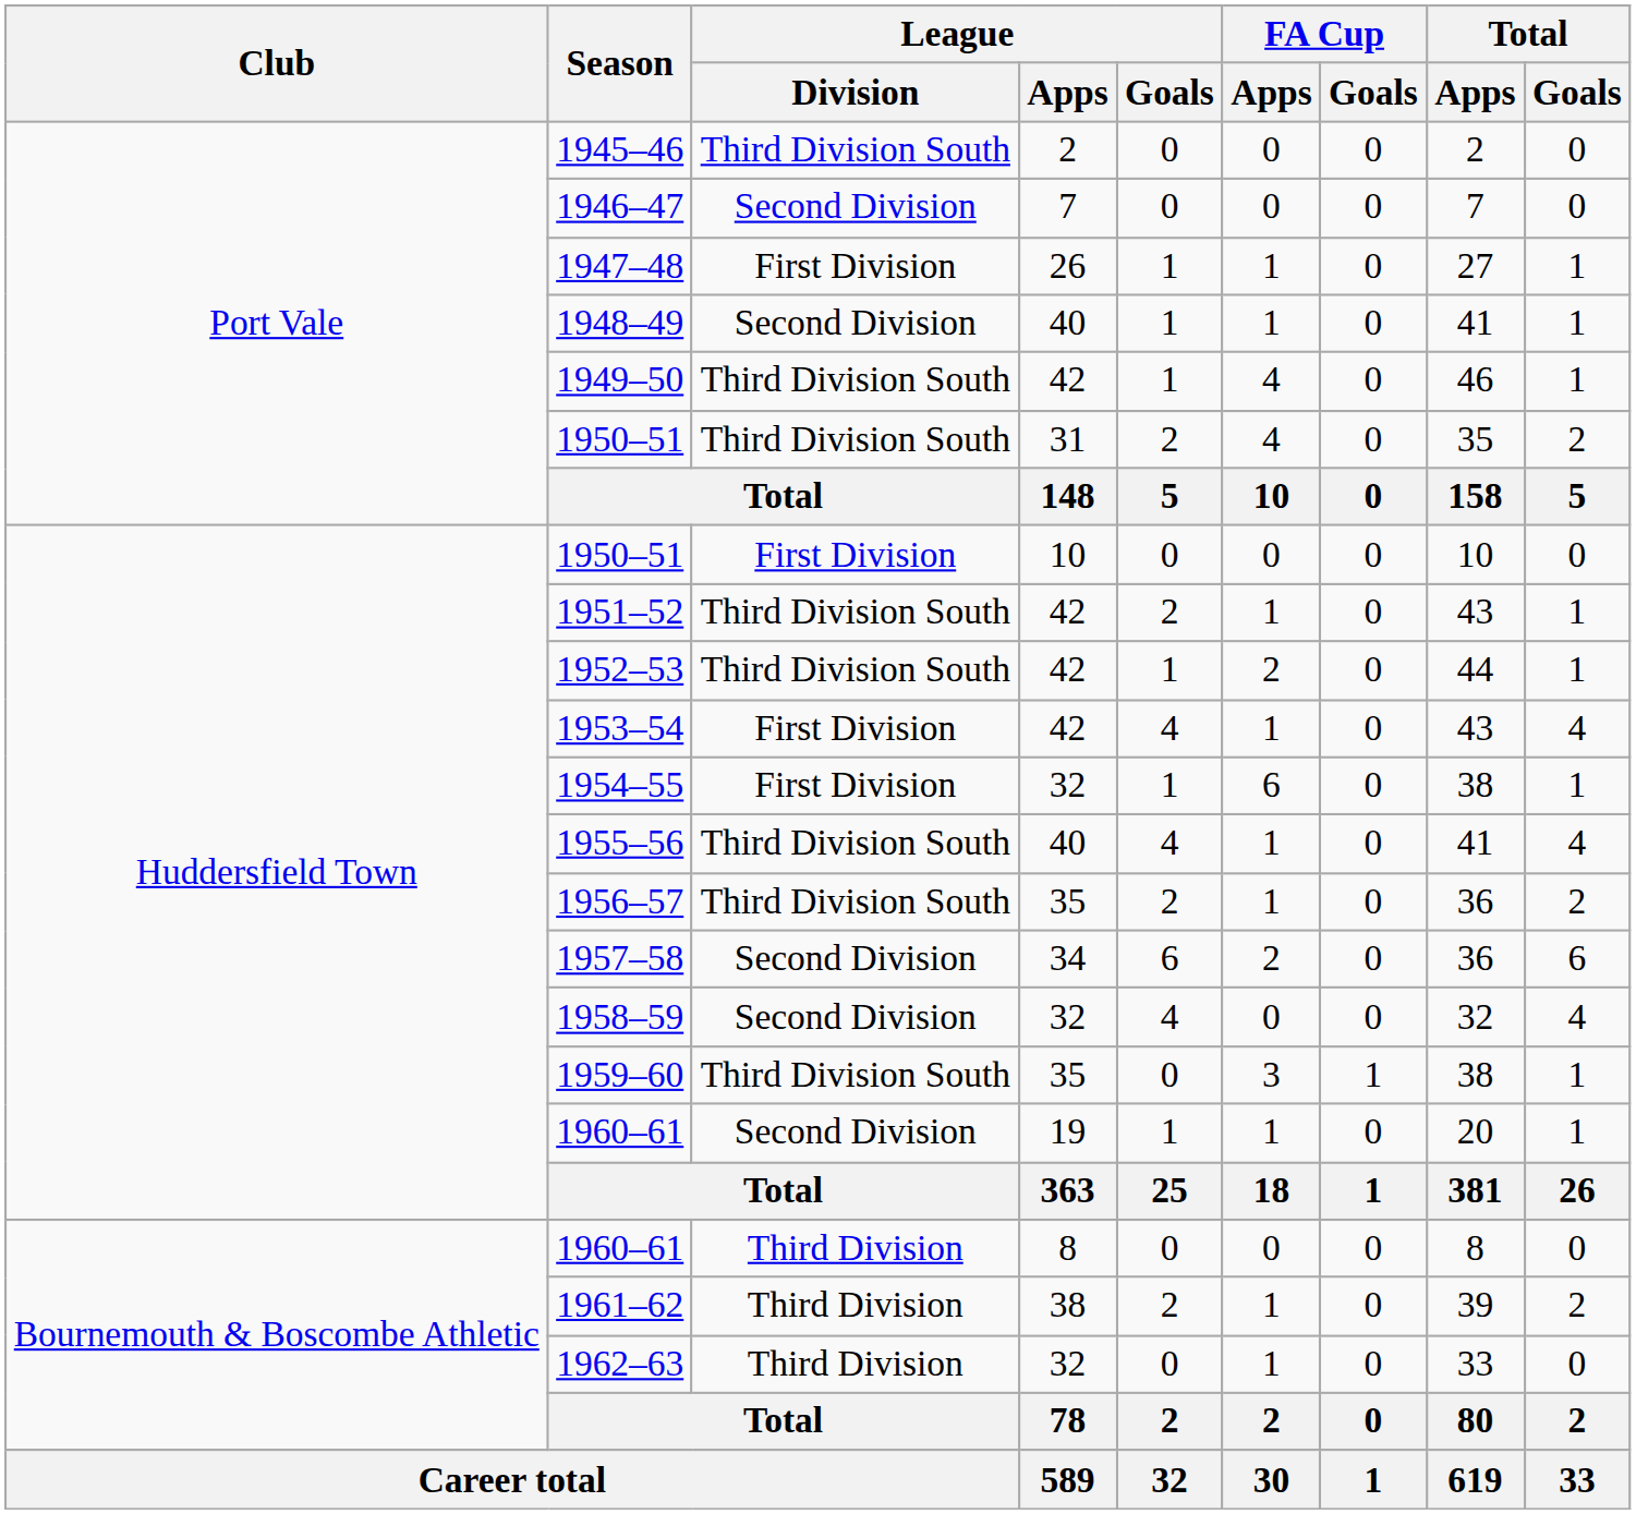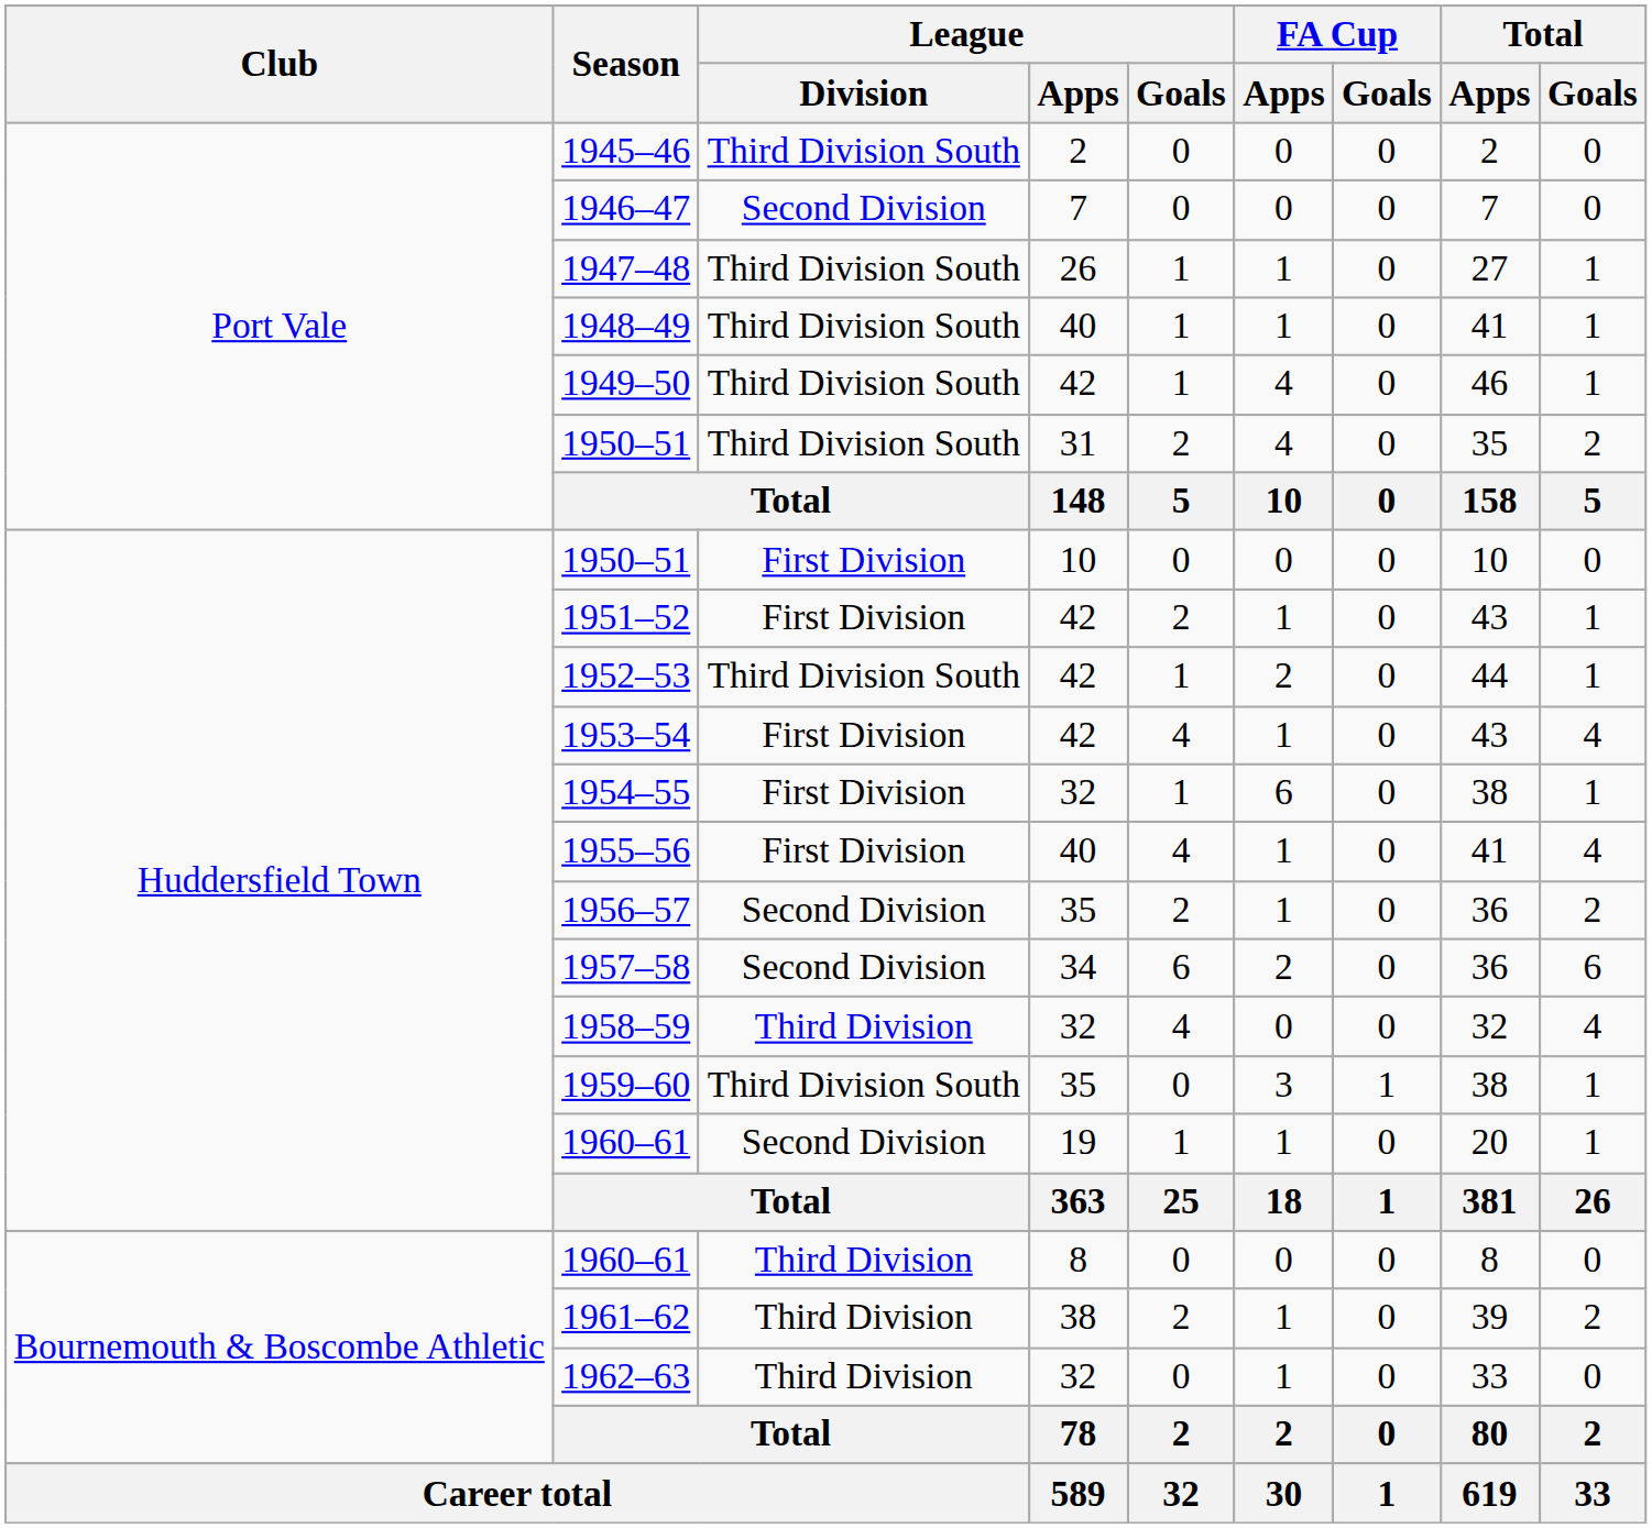1947–48 | League / Division: First Division -> Third Division South
1948–49 | League / Division: Second Division -> Third Division South
1951–52 | League / Division: Third Division South -> First Division
1955–56 | League / Division: Third Division South -> First Division
1956–57 | League / Division: Third Division South -> Second Division
1958–59 | League / Division: Second Division -> Third Division
